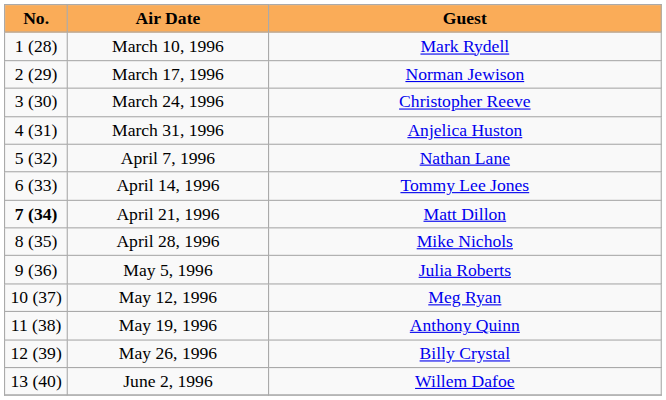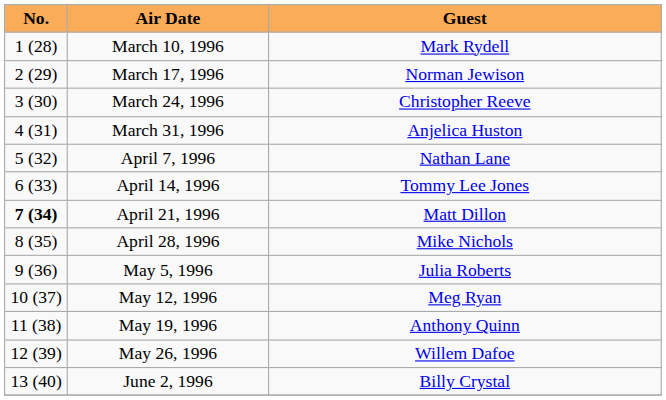May 26, 1996 | Guest: Billy Crystal -> Willem Dafoe
June 2, 1996 | Guest: Willem Dafoe -> Billy Crystal
